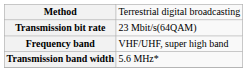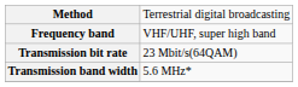rows swapped: Frequency band <-> Transmission bit rate
